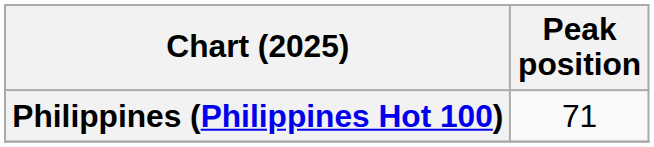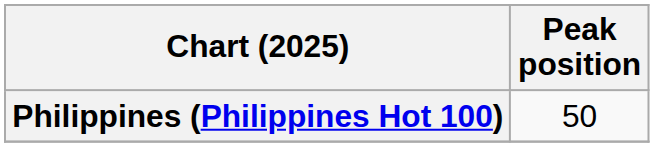Philippines (Philippines Hot 100) | Peak position: 71 -> 50
